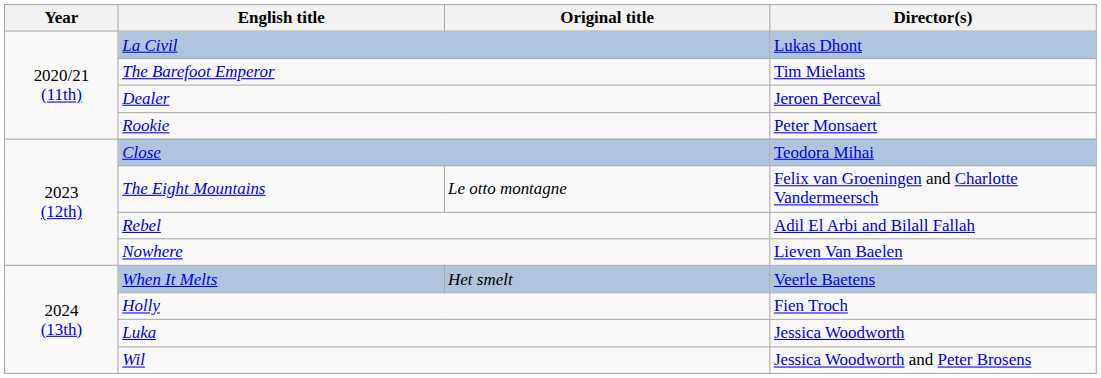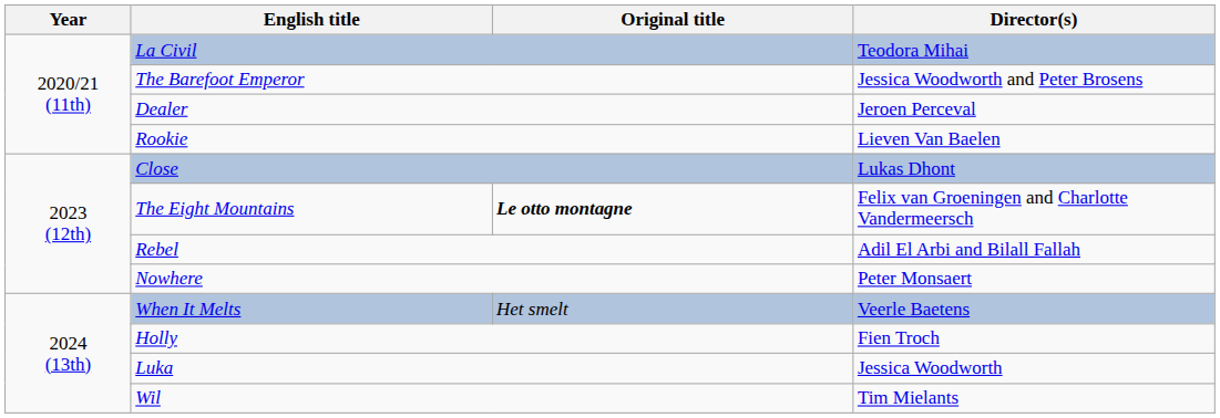La Civil | Director(s): Lukas Dhont -> Teodora Mihai
The Barefoot Emperor | Director(s): Tim Mielants -> Jessica Woodworth and Peter Brosens
Rookie | Director(s): Peter Monsaert -> Lieven Van Baelen
Close | Director(s): Teodora Mihai -> Lukas Dhont
The Eight Mountains | Original title: normal -> bold
Nowhere | Director(s): Lieven Van Baelen -> Peter Monsaert
Wil | Director(s): Jessica Woodworth and Peter Brosens -> Tim Mielants
